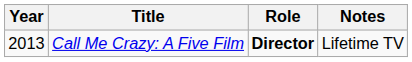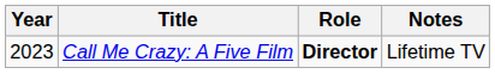Call Me Crazy: A Five Film | Year: 2013 -> 2023
